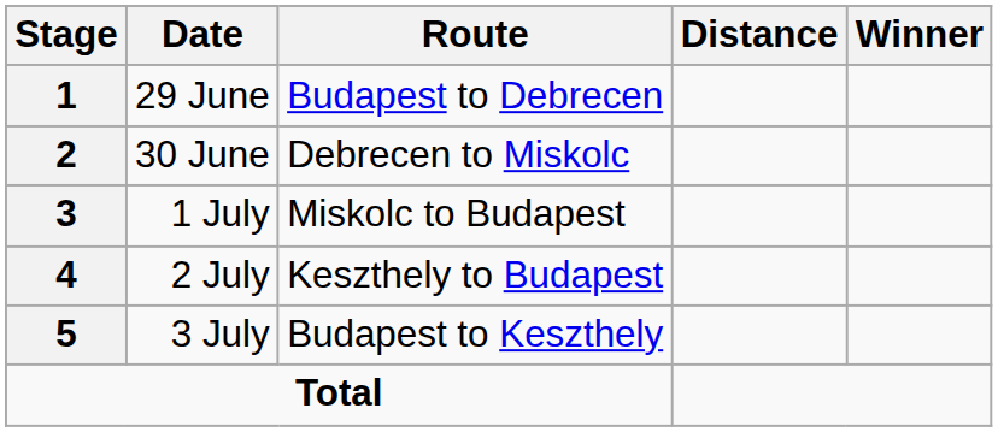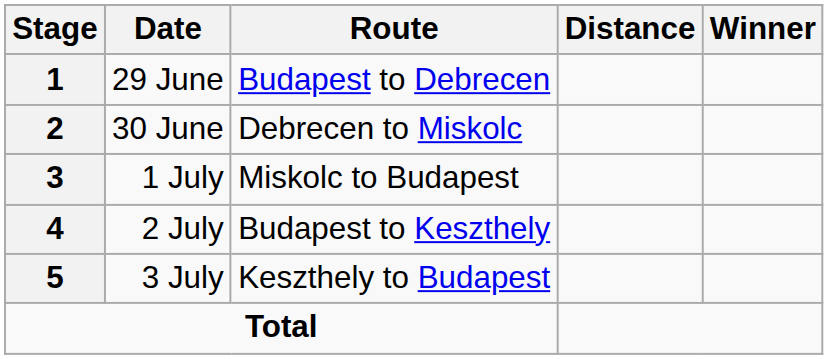2 July | Route: Keszthely to Budapest -> Budapest to Keszthely
3 July | Route: Budapest to Keszthely -> Keszthely to Budapest
